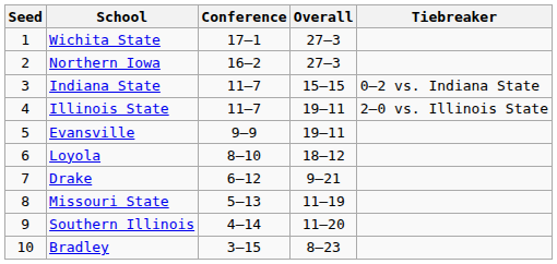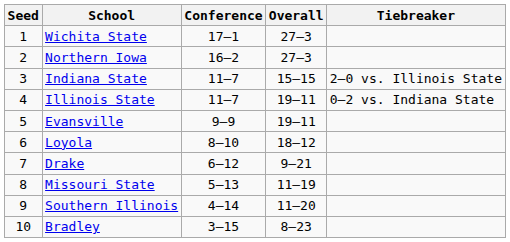Indiana State | Tiebreaker: 0–2 vs. Indiana State -> 2–0 vs. Illinois State
Illinois State | Tiebreaker: 2–0 vs. Illinois State -> 0–2 vs. Indiana State
